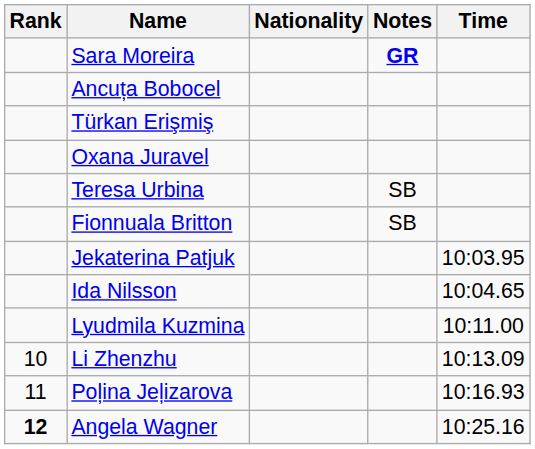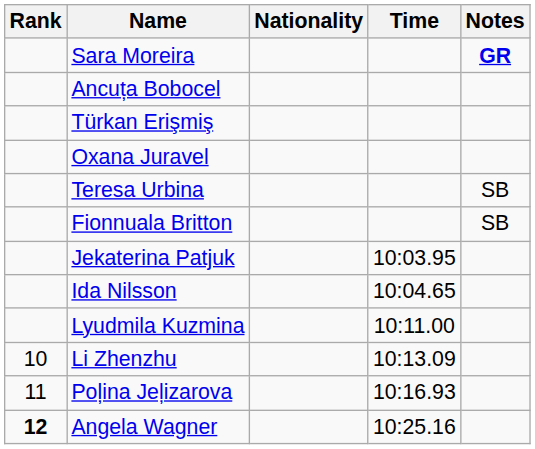columns swapped: Time <-> Notes
